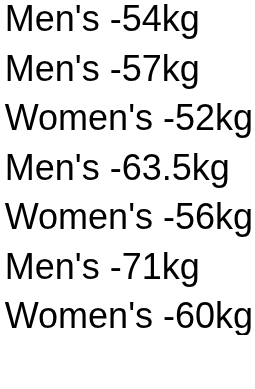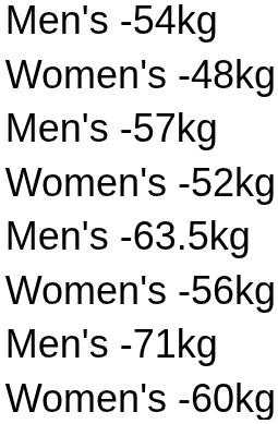+ row: Women's -48kg
